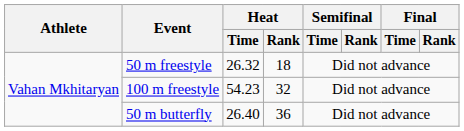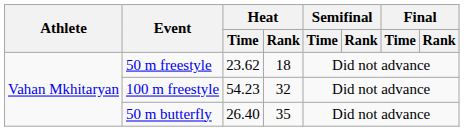50 m freestyle | Heat / Time: 26.32 -> 23.62
50 m butterfly | Heat / Rank: 36 -> 35
